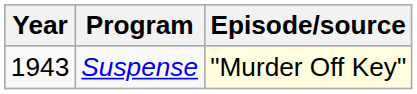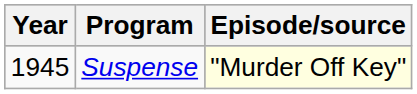Suspense | Year: 1943 -> 1945
